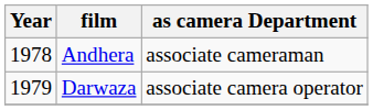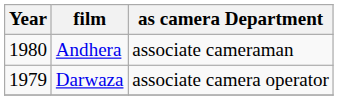Andhera | Year: 1978 -> 1980
